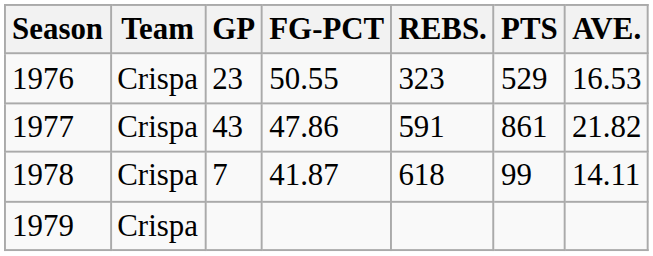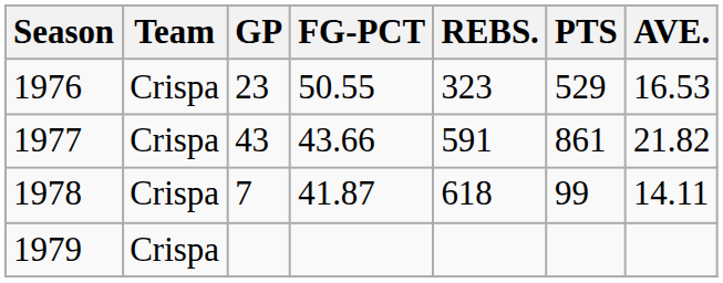1977 | FG-PCT: 47.86 -> 43.66
